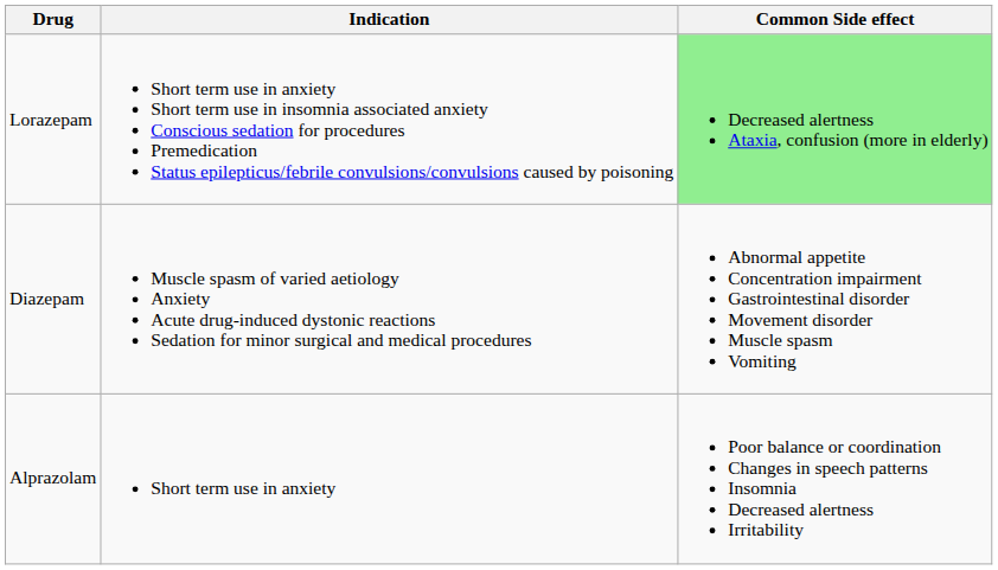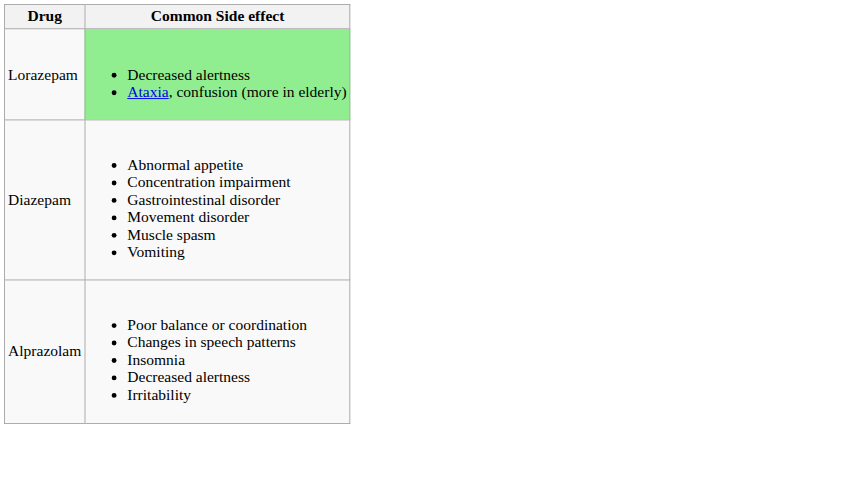- column: Indication | Short term use in anxiety Short term use in insomnia associated anxiety Conscious sedation for procedures Premedication Status epilepticus/febrile convulsions/convulsions caused by poisoning | Muscle spasm of varied aetiology Anxiety Acute drug-induced dystonic reactions Sedation for minor surgical and medical procedures | Short term use in anxiety
